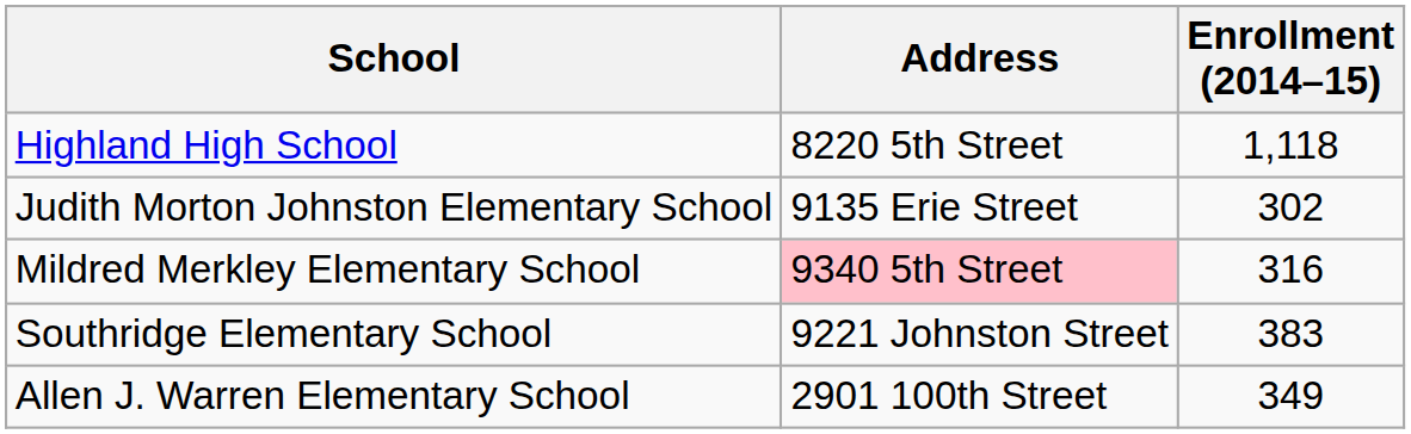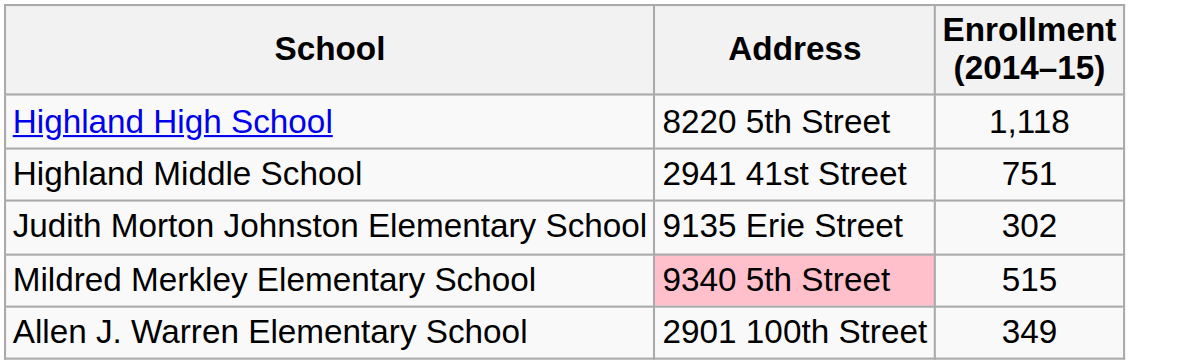+ row: Highland Middle School | 2941 41st Street | 751
Mildred Merkley Elementary School | Enrollment (2014–15): 316 -> 515
- row: Southridge Elementary School | 9221 Johnston Street | 383
